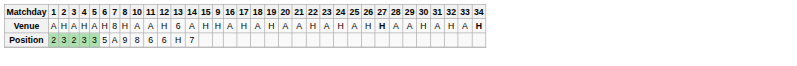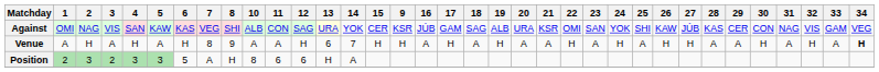+ row: Against | OMI | NAG | VIS | SAN | KAW | KAS | VEG | SHI | ALB | CON | SAG | URA | YOK | CER | KSR | JÚB | GAM | SAG | ALB | URA | KSR | OMI | SAN | YOK | SHI | KAW | JÚB | KAS | CER | CON | NAG | VIS | GAM | VEG
Venue | 8: H -> 9
Venue | 14: A -> 7
Venue | 27: bold -> normal
Position | 8: 9 -> H
Position | 14: 7 -> A
